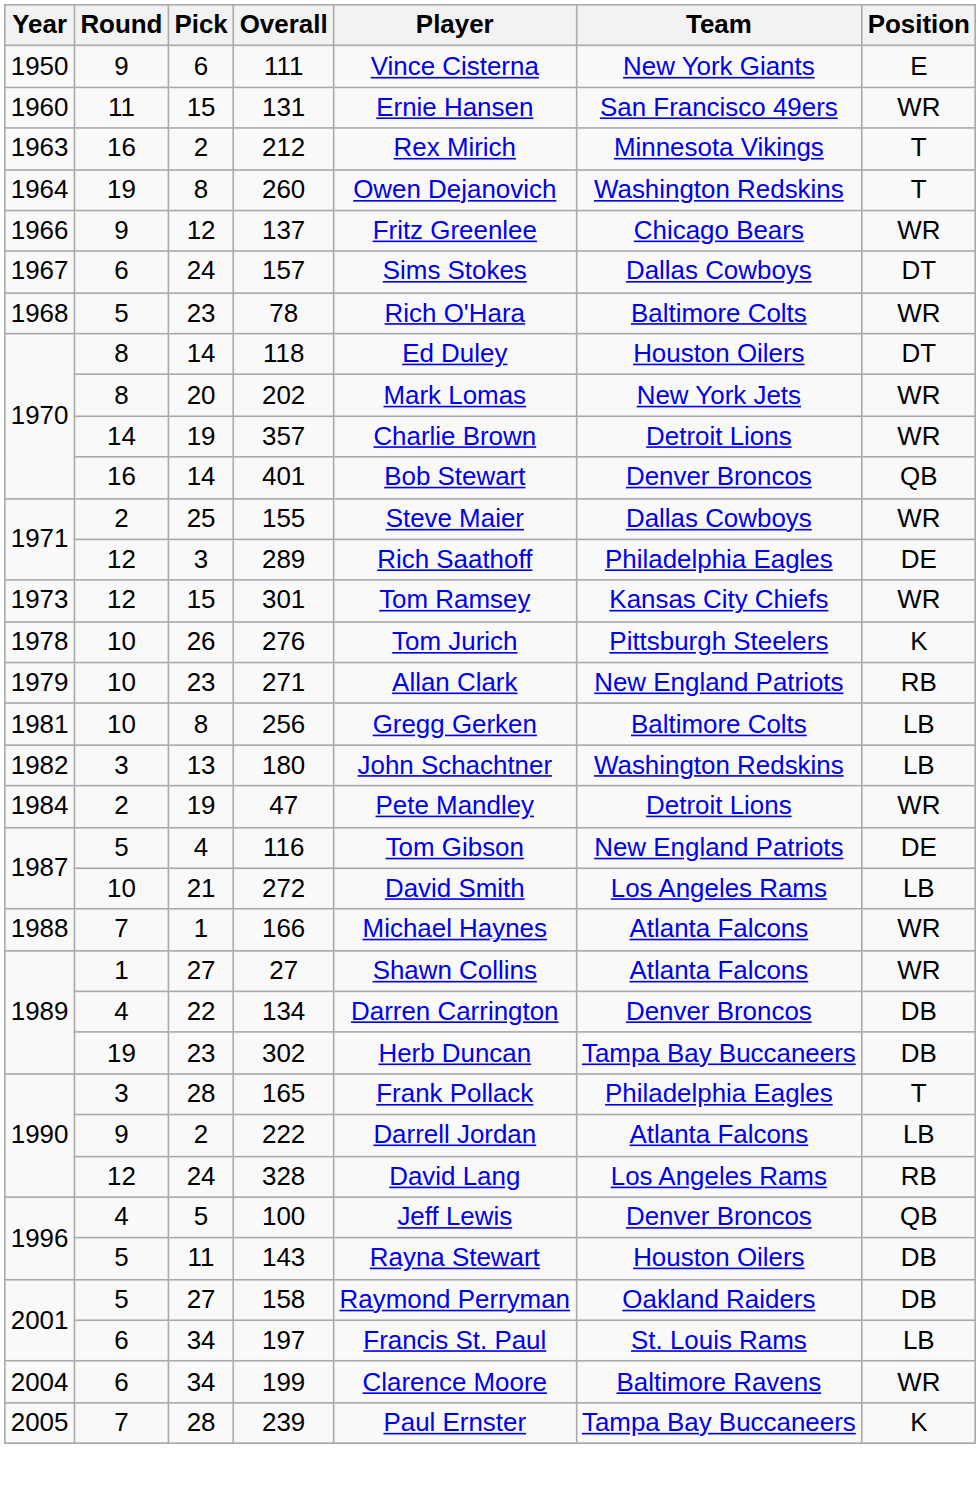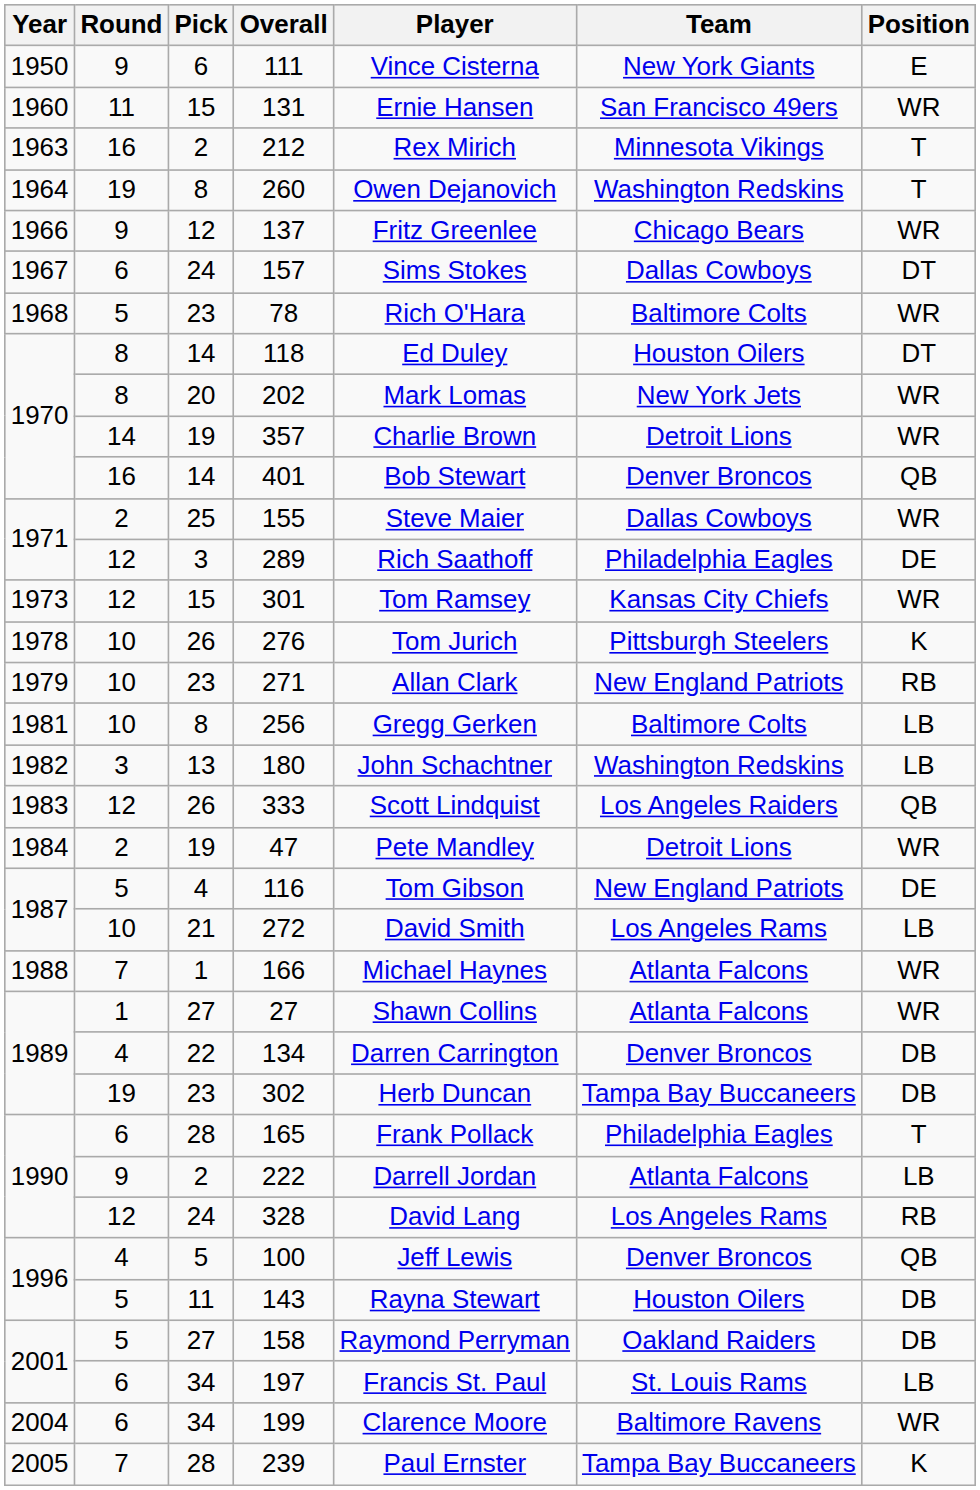+ row: 1983 | 12 | 26 | 333 | Scott Lindquist | Los Angeles Raiders | QB
165 | Round: 3 -> 6
